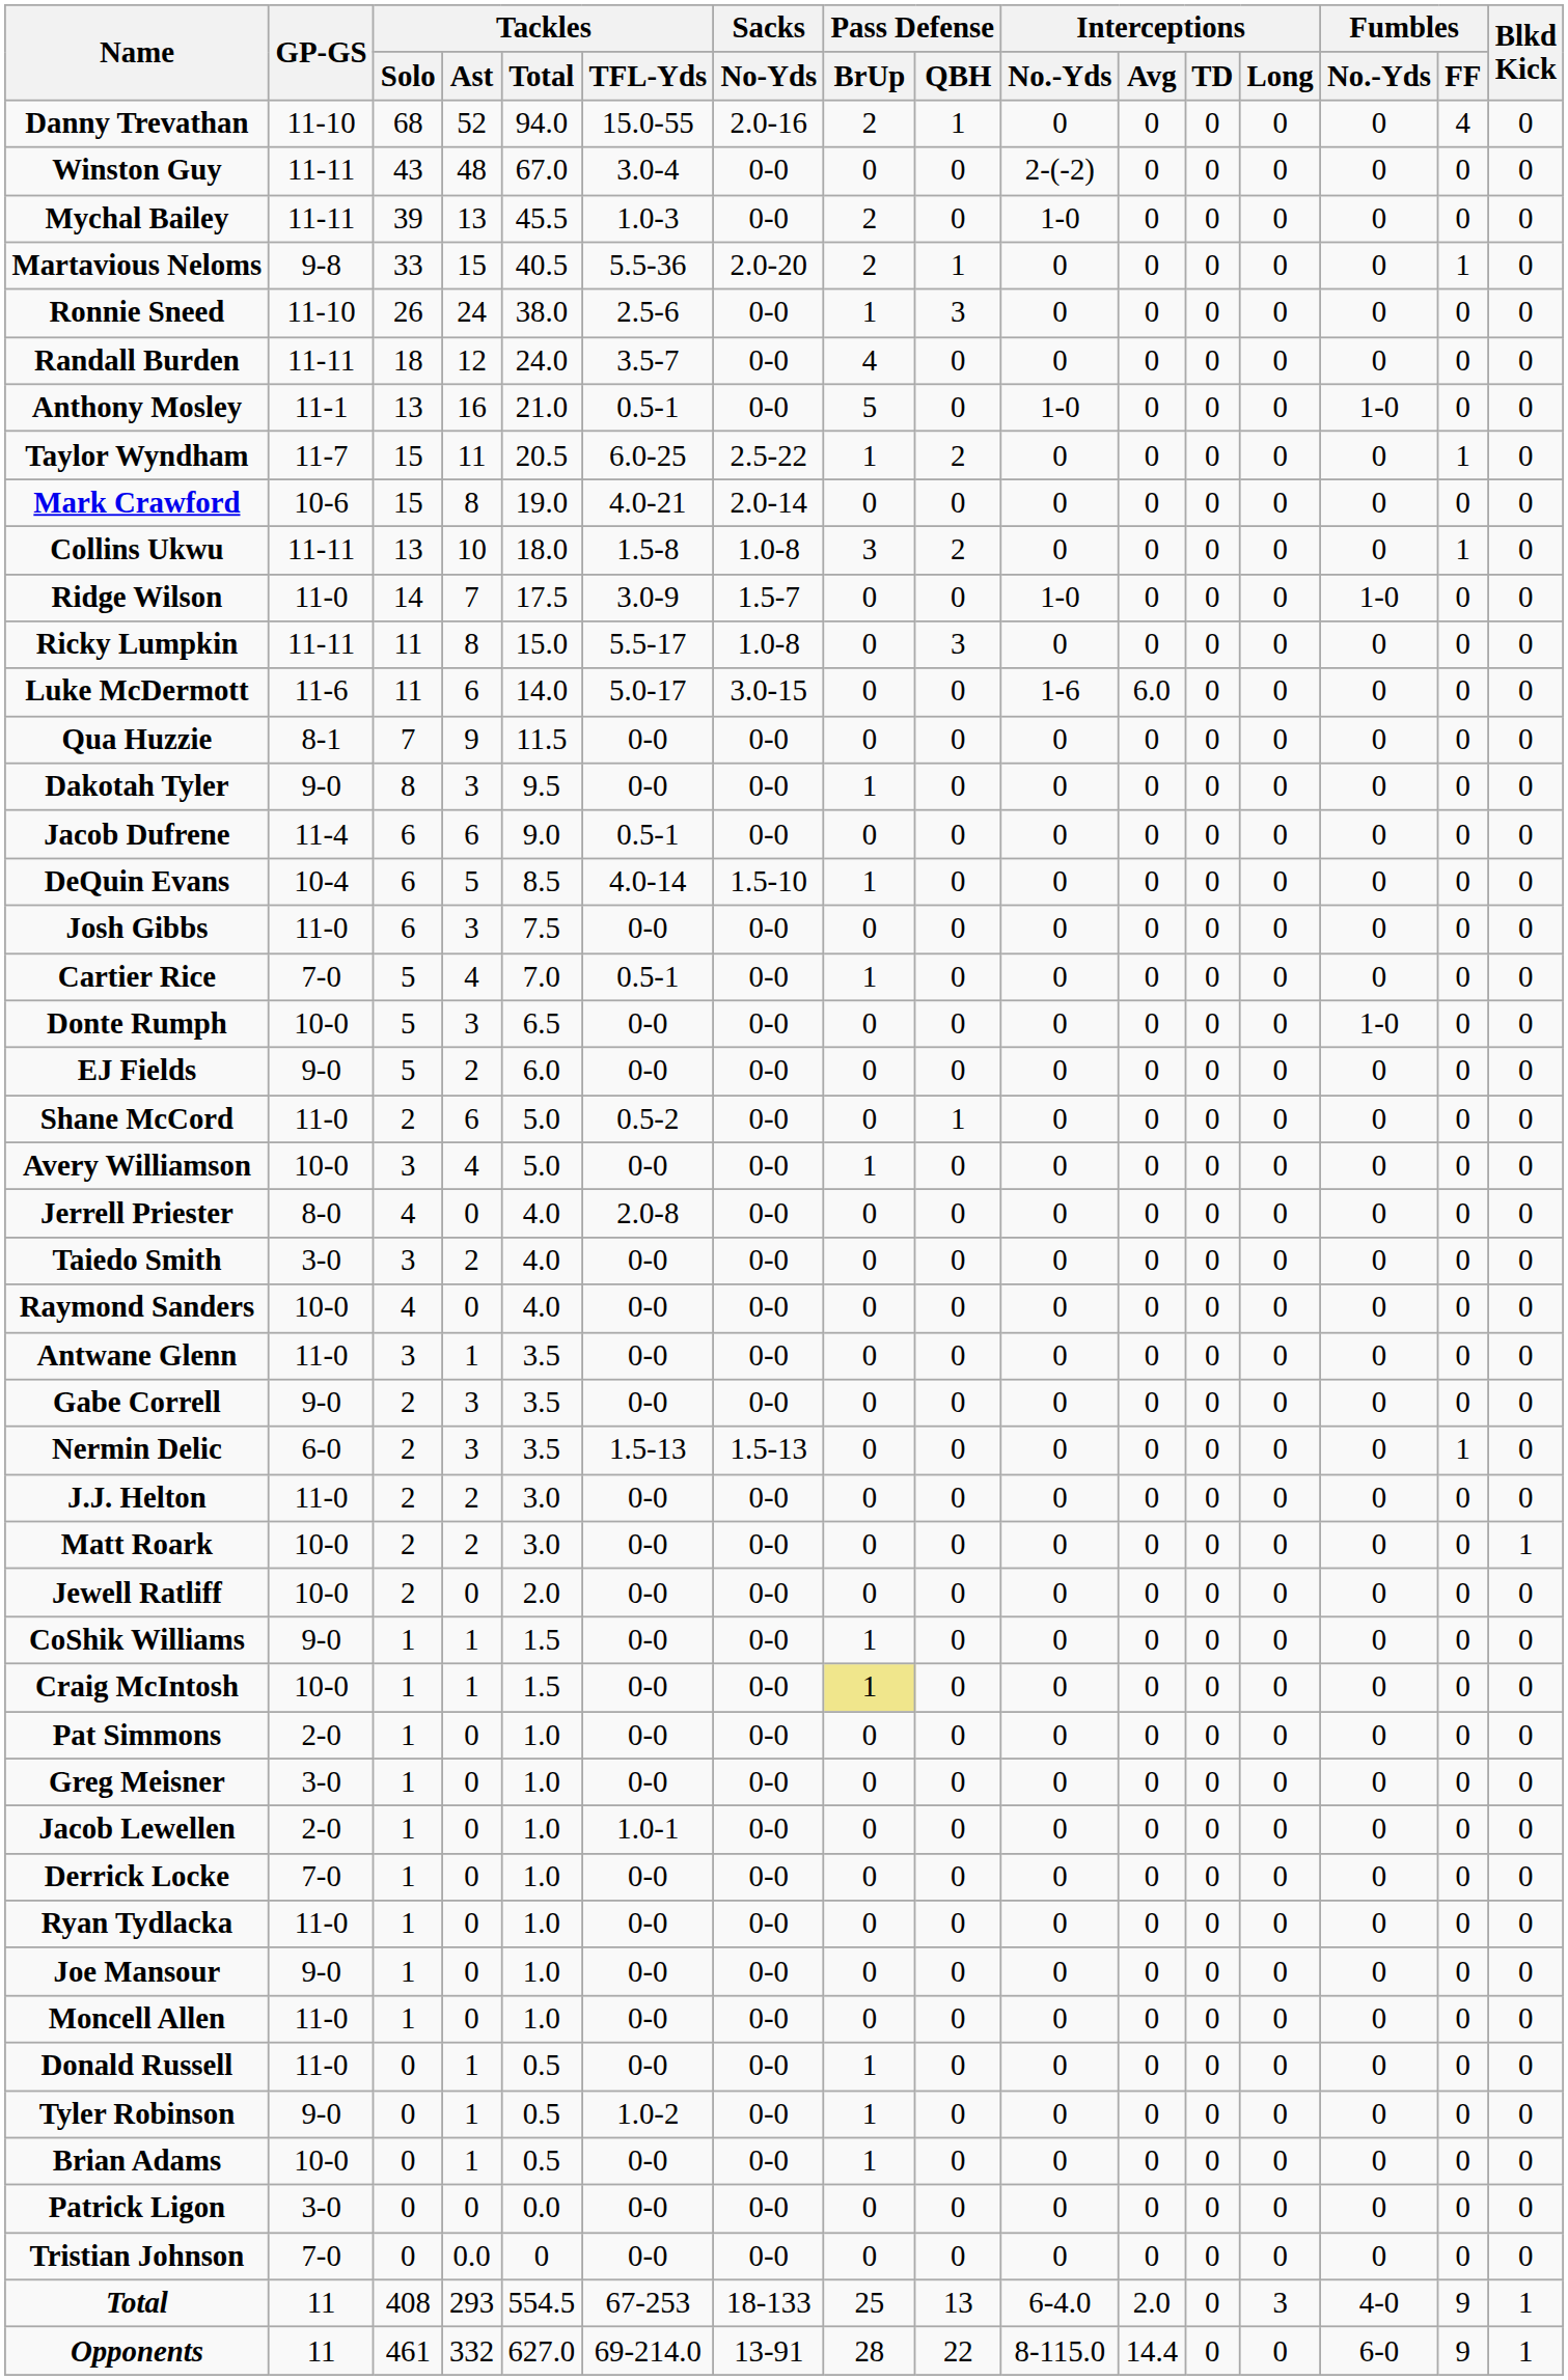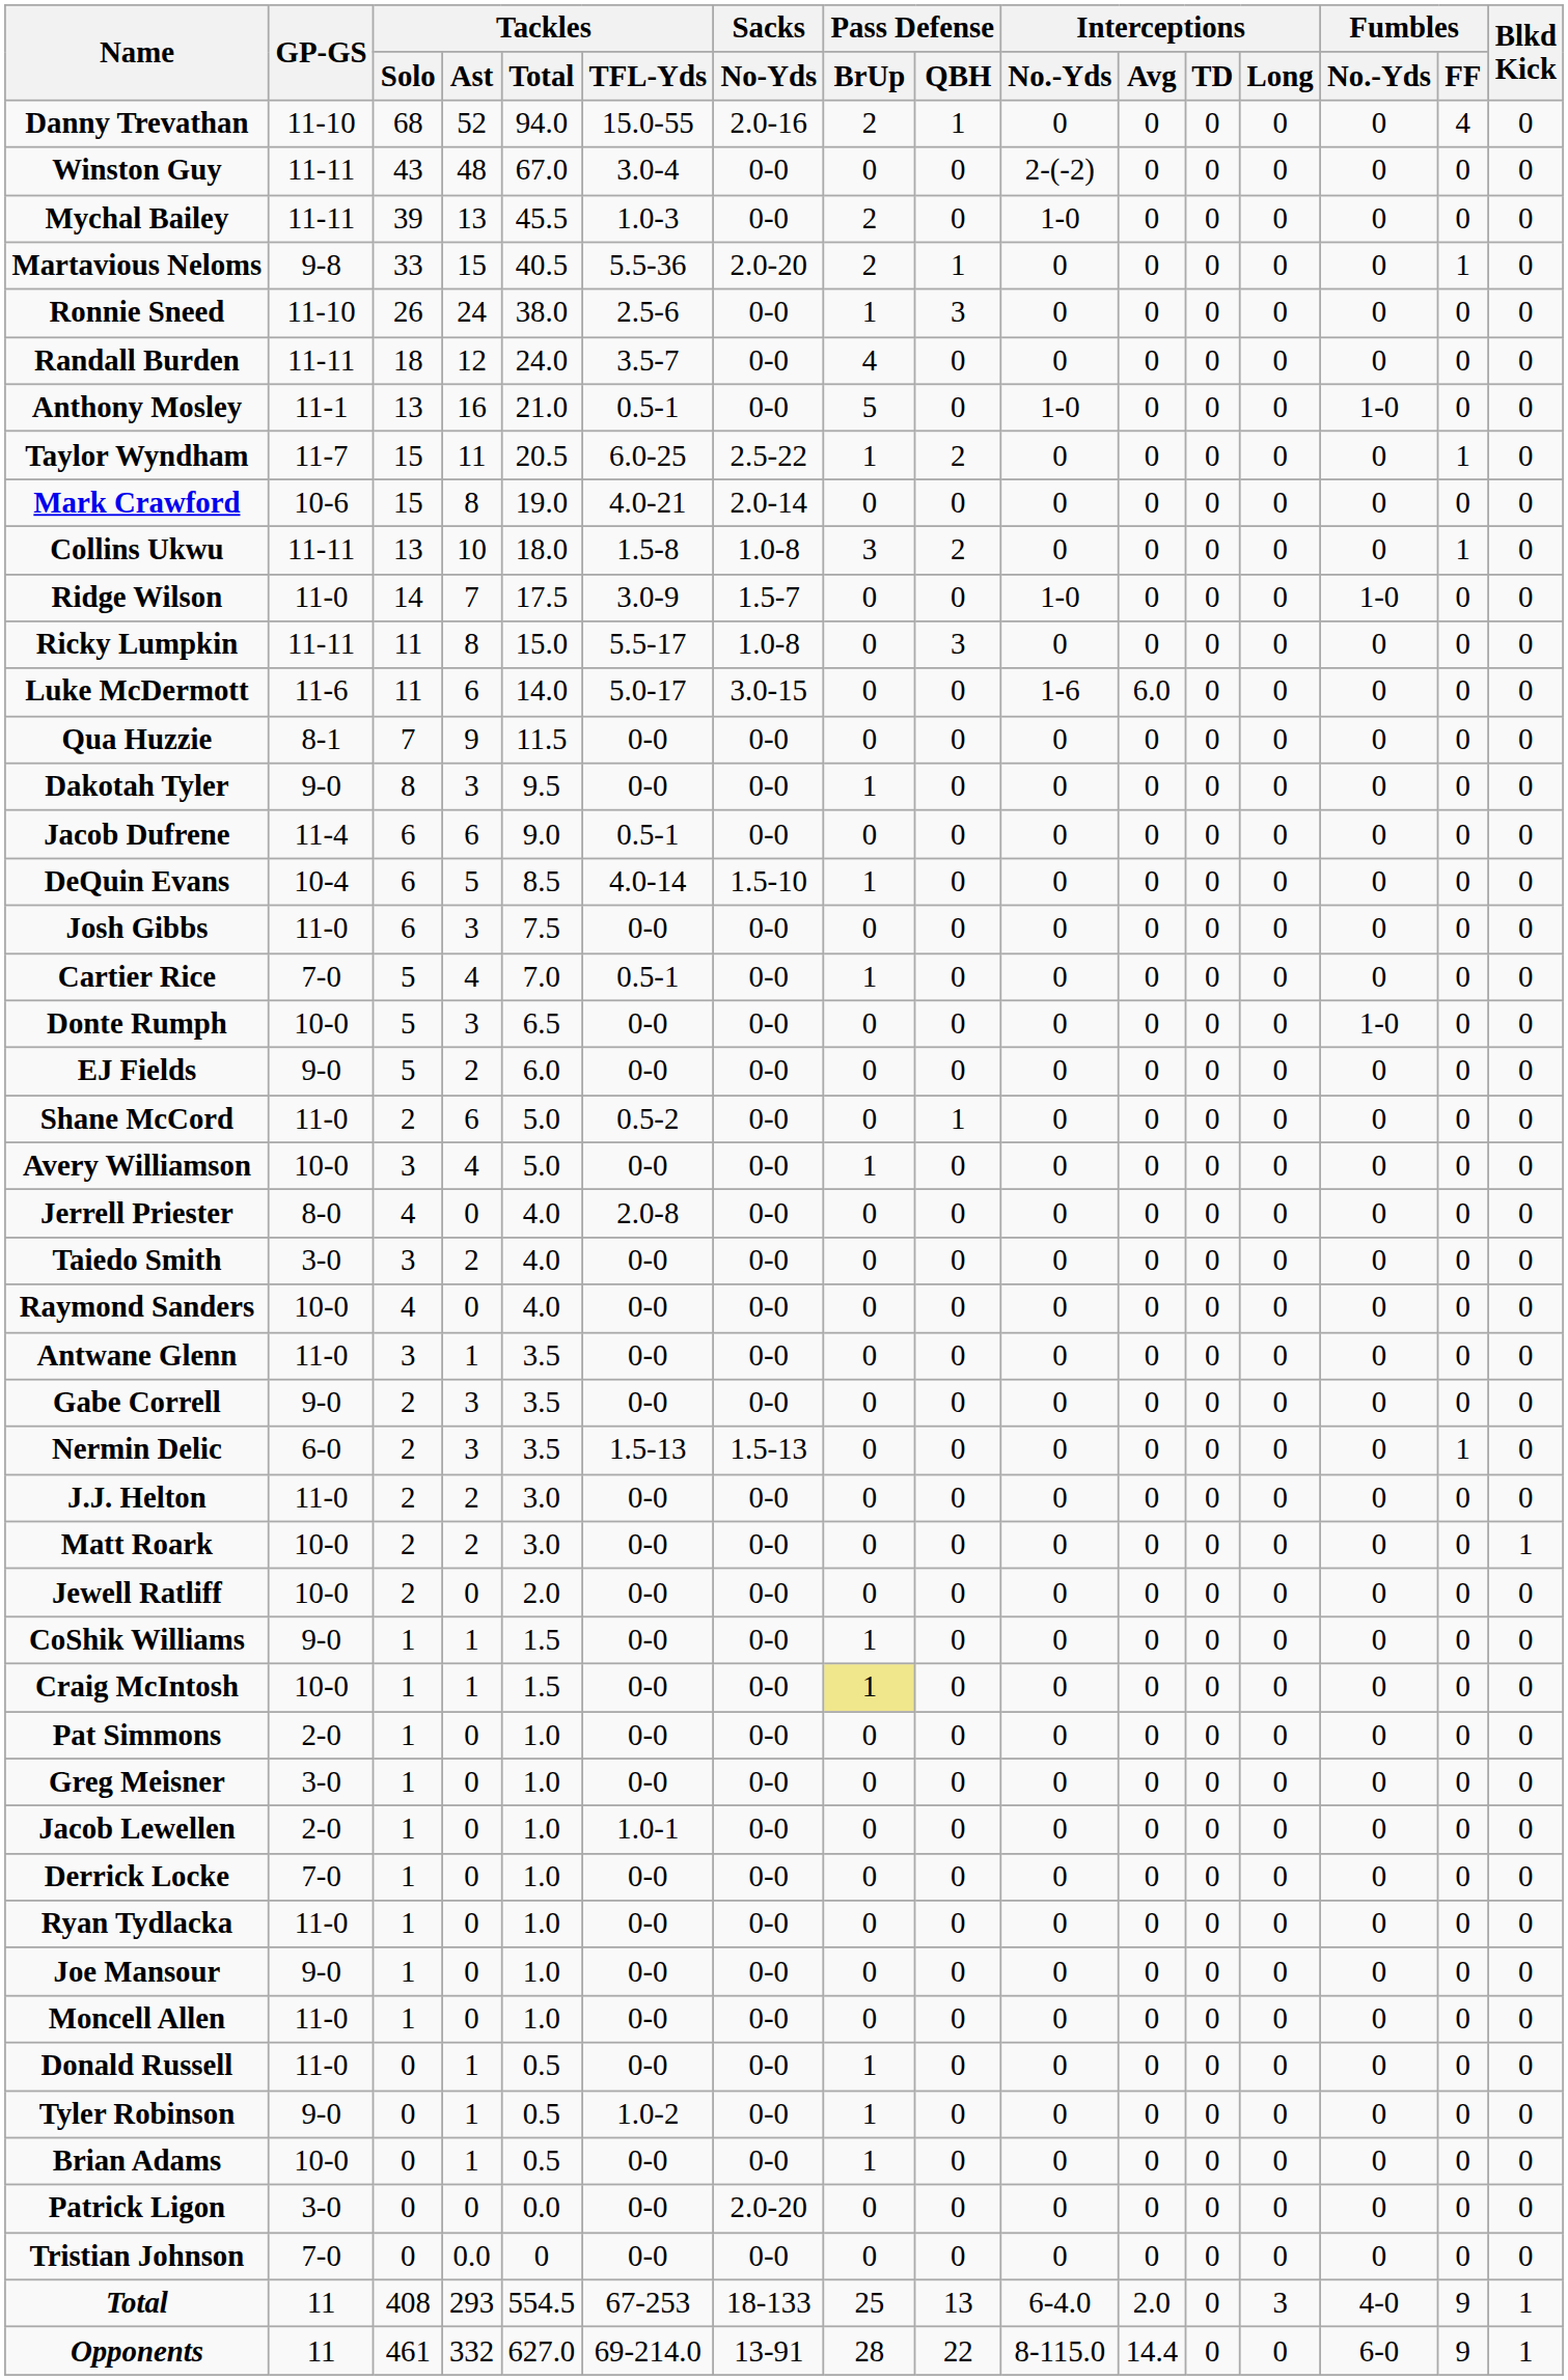Patrick Ligon | Sacks / No-Yds: 0-0 -> 2.0-20
